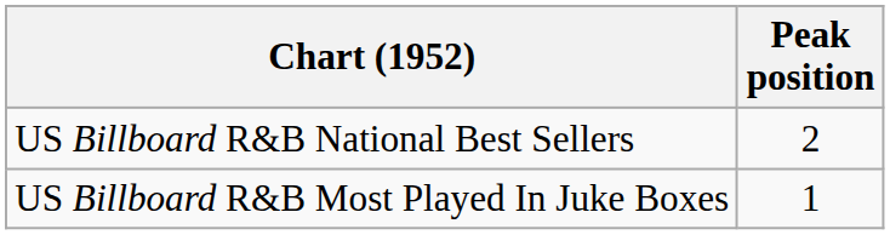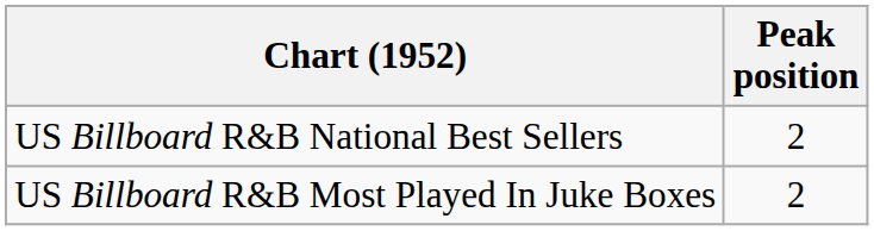US Billboard R&B Most Played In Juke Boxes | Peak position: 1 -> 2
